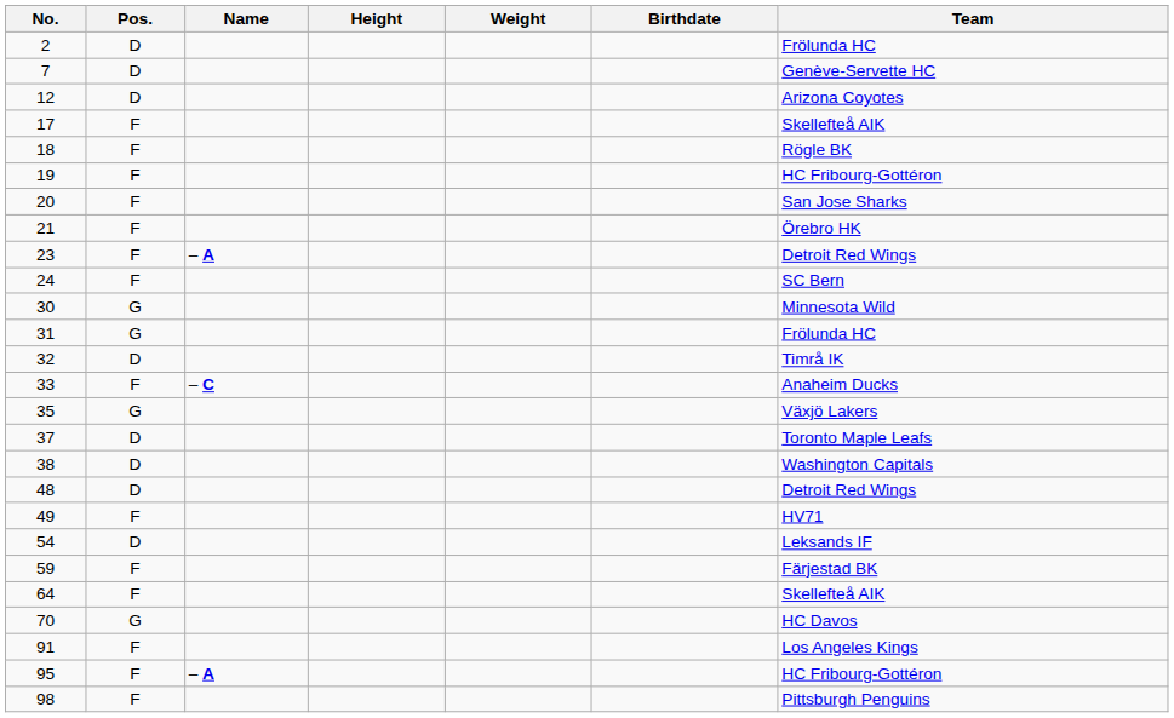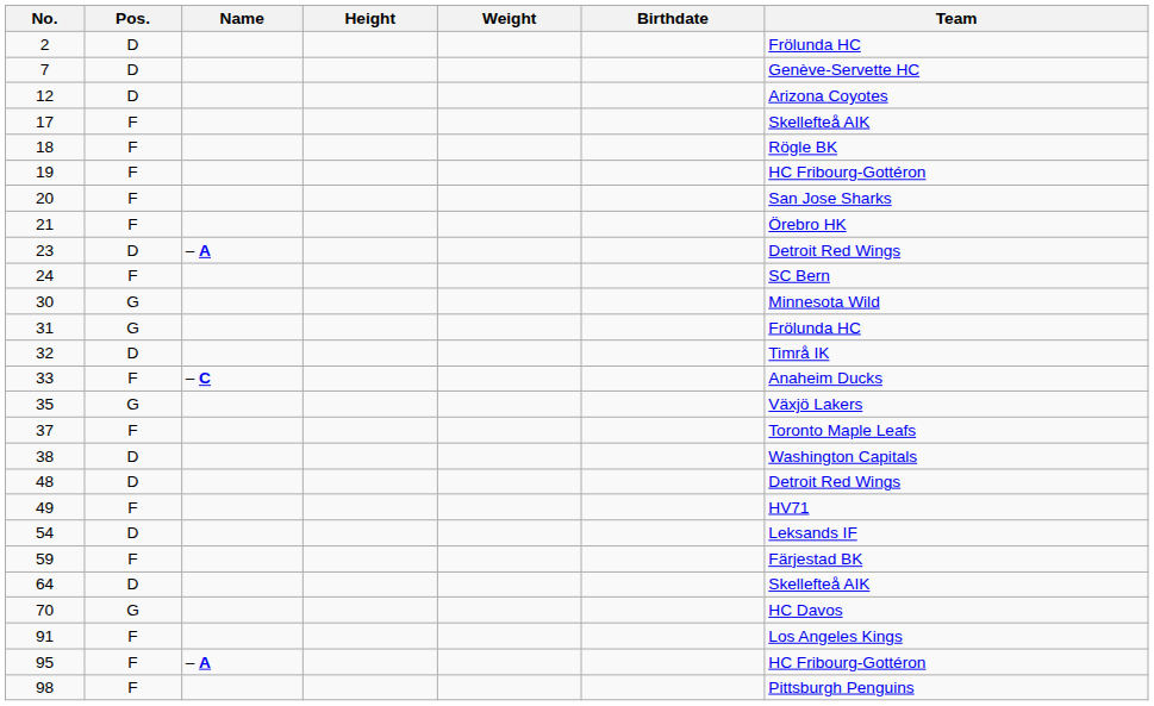23 | Pos.: F -> D
37 | Pos.: D -> F
64 | Pos.: F -> D
